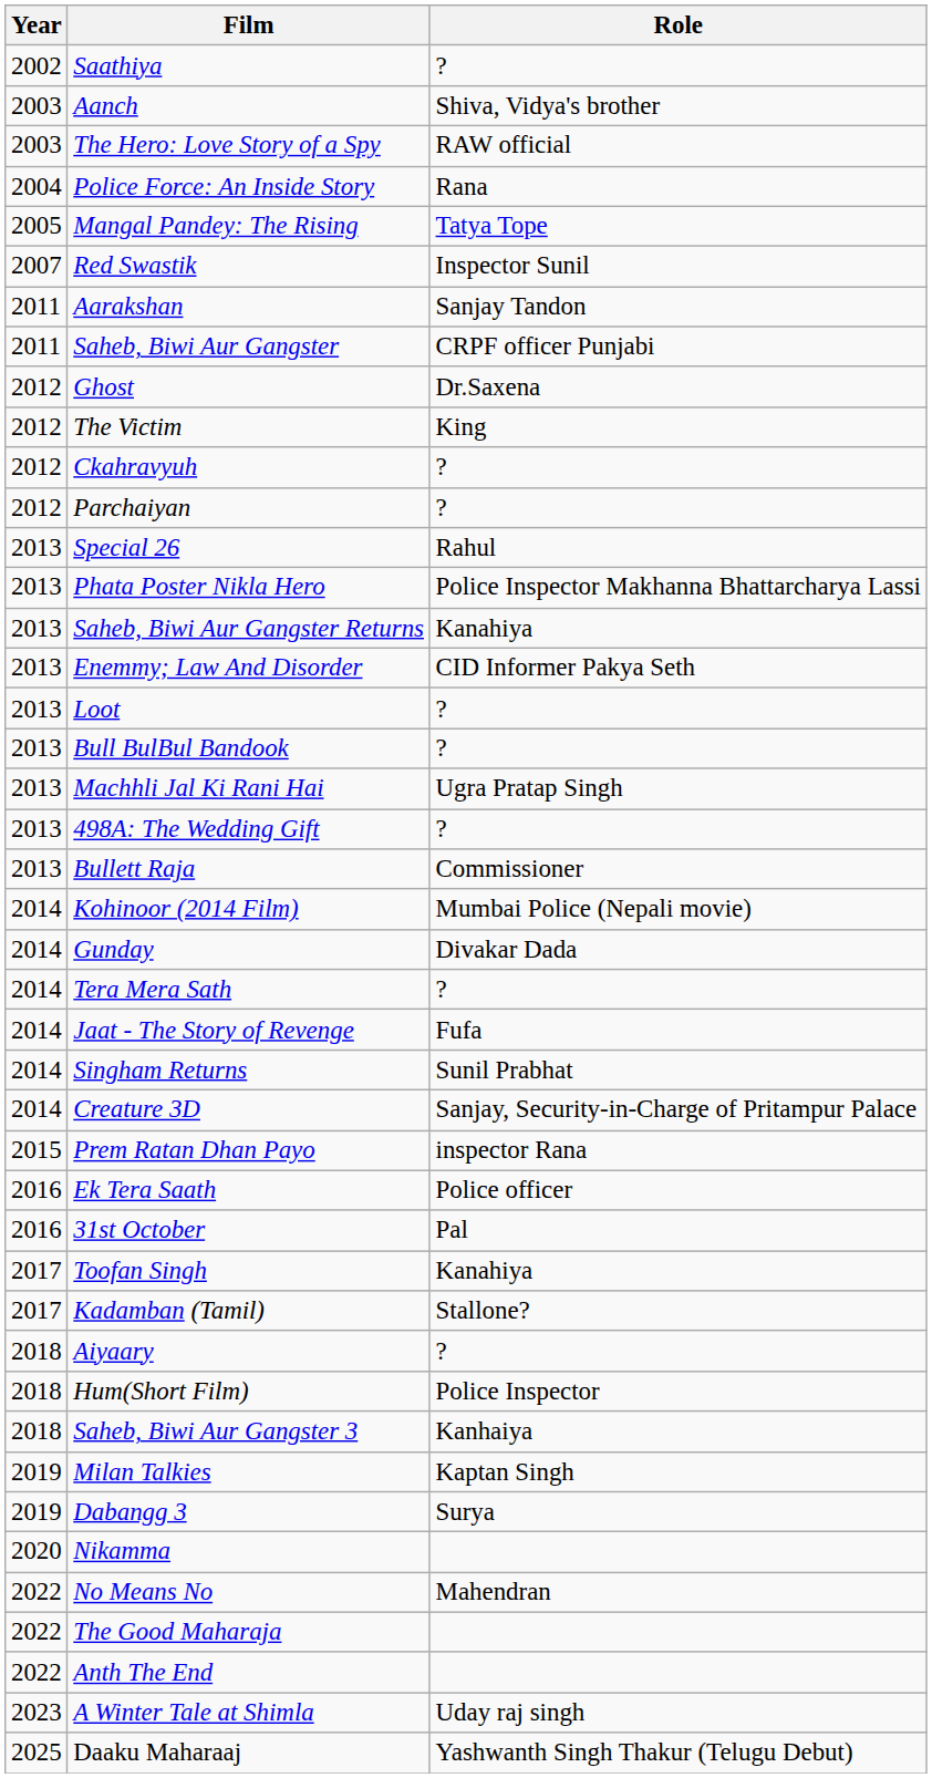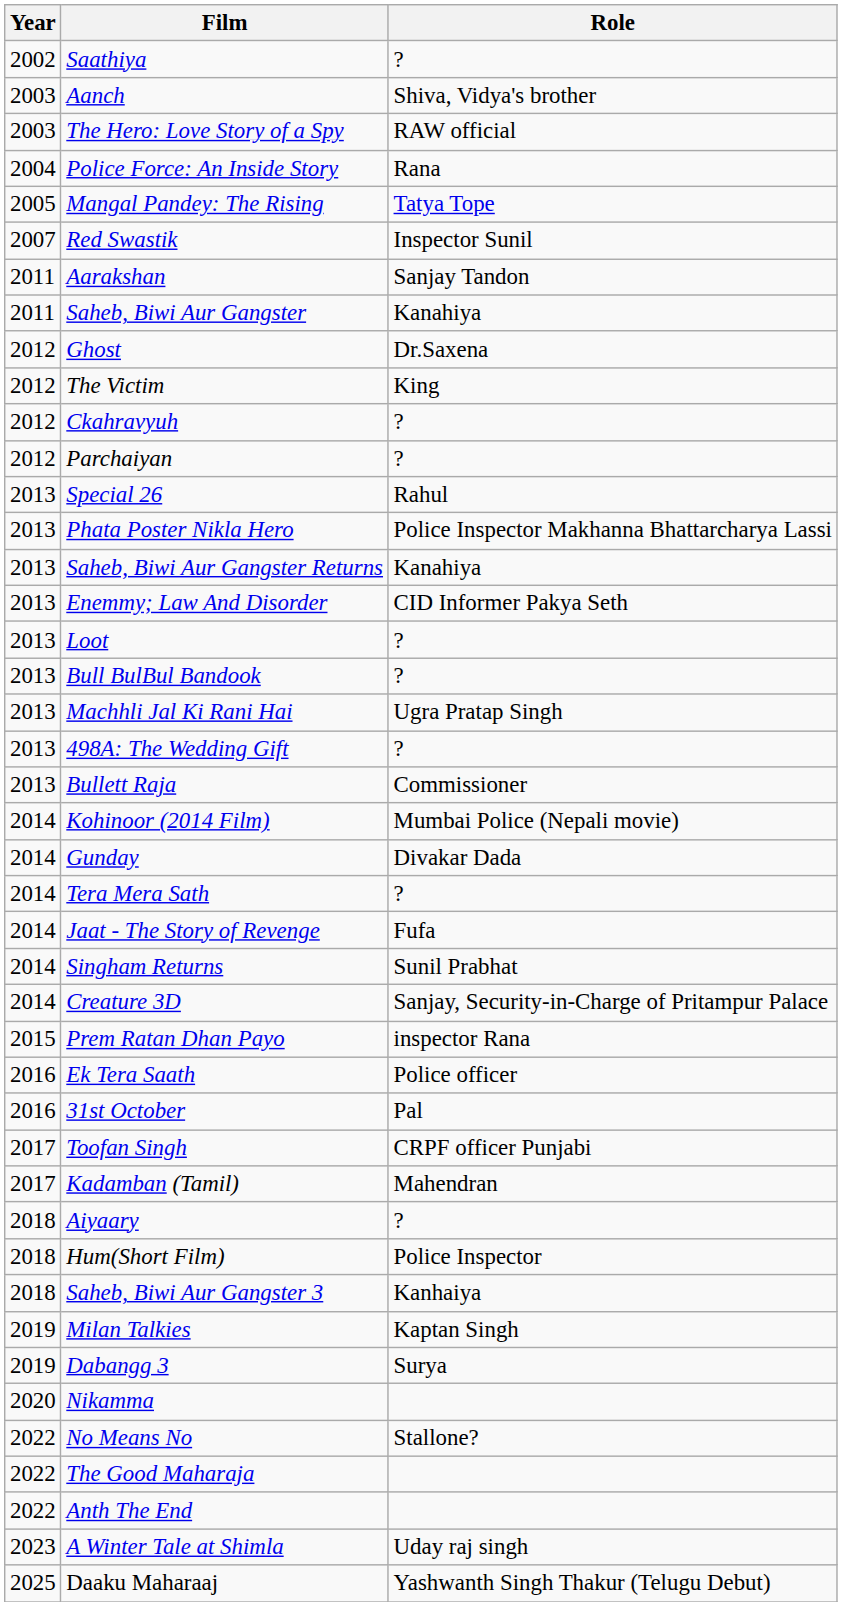Saheb, Biwi Aur Gangster | Role: CRPF officer Punjabi -> Kanahiya
Toofan Singh | Role: Kanahiya -> CRPF officer Punjabi
Kadamban (Tamil) | Role: Stallone? -> Mahendran
No Means No | Role: Mahendran -> Stallone?
